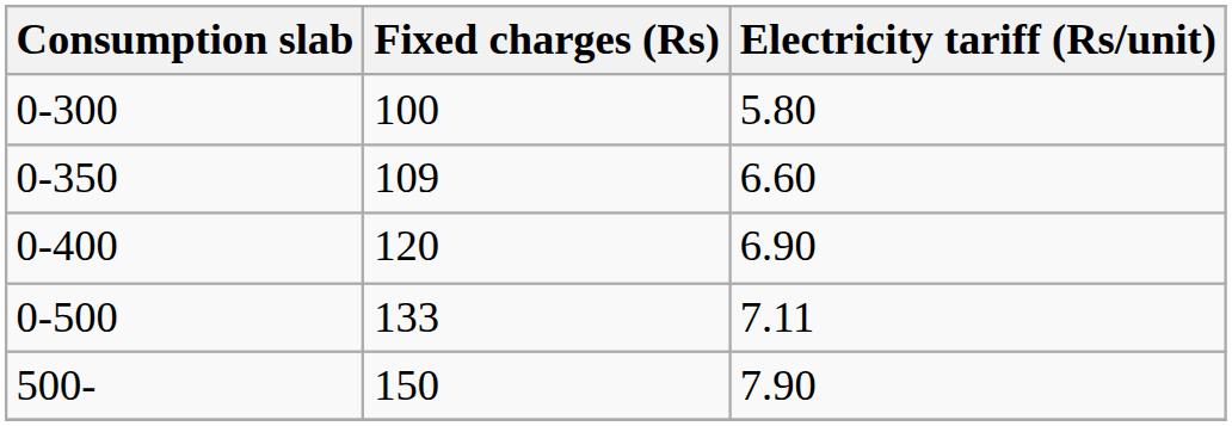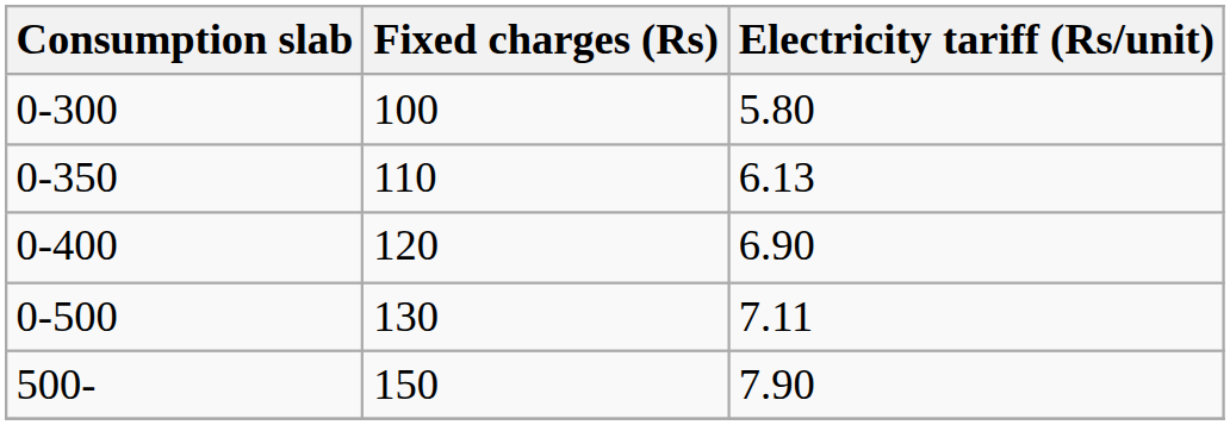0-350 | Fixed charges (Rs): 109 -> 110
0-350 | Electricity tariff (Rs/unit): 6.60 -> 6.13
0-500 | Fixed charges (Rs): 133 -> 130
